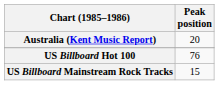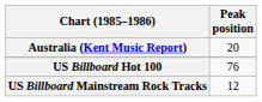US Billboard Mainstream Rock Tracks | Peak position: 15 -> 12
